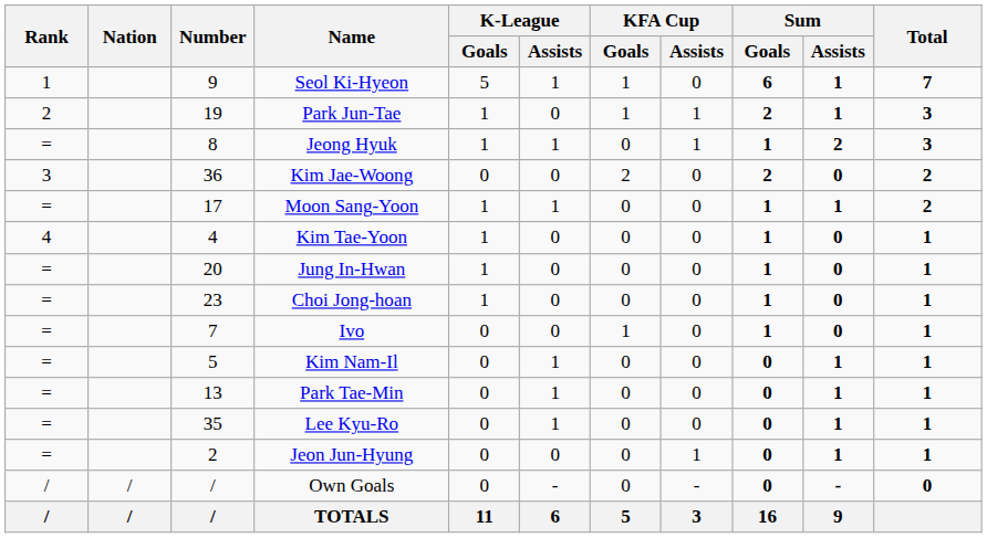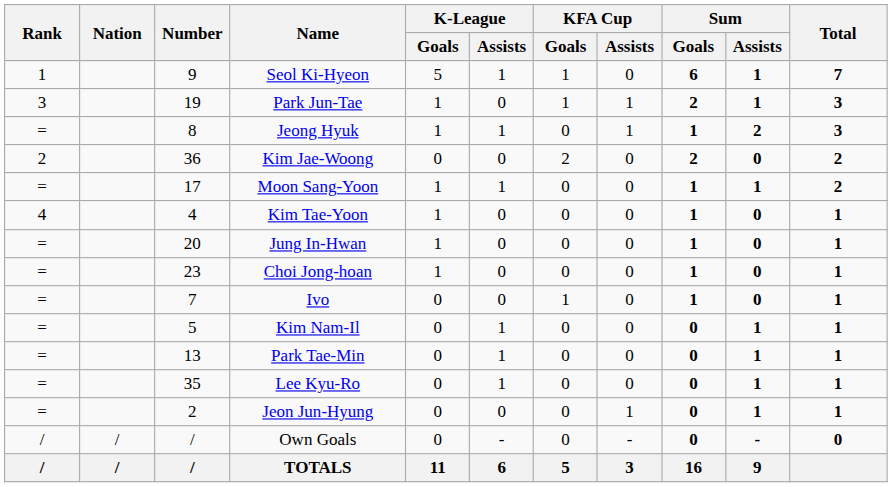Park Jun-Tae | Rank: 2 -> 3
Kim Jae-Woong | Rank: 3 -> 2
